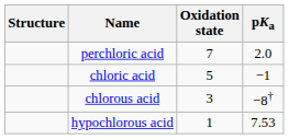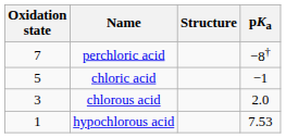columns swapped: Structure <-> Oxidation state
perchloric acid | pKa: 2.0 -> −8†
chlorous acid | pKa: −8† -> 2.0
